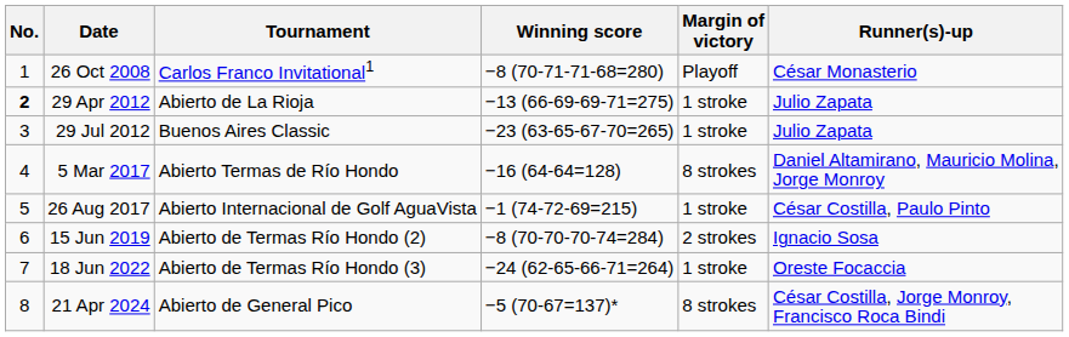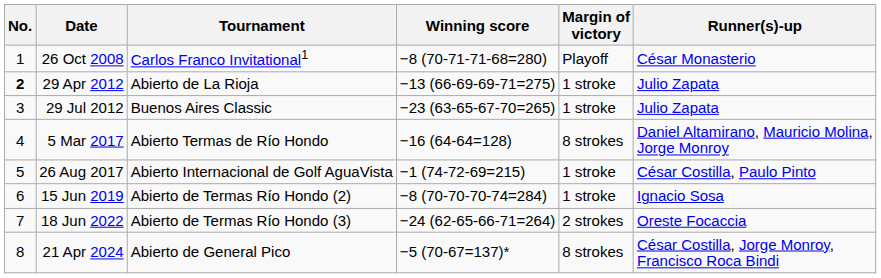15 Jun 2019 | Margin of victory: 2 strokes -> 1 stroke
18 Jun 2022 | Margin of victory: 1 stroke -> 2 strokes
